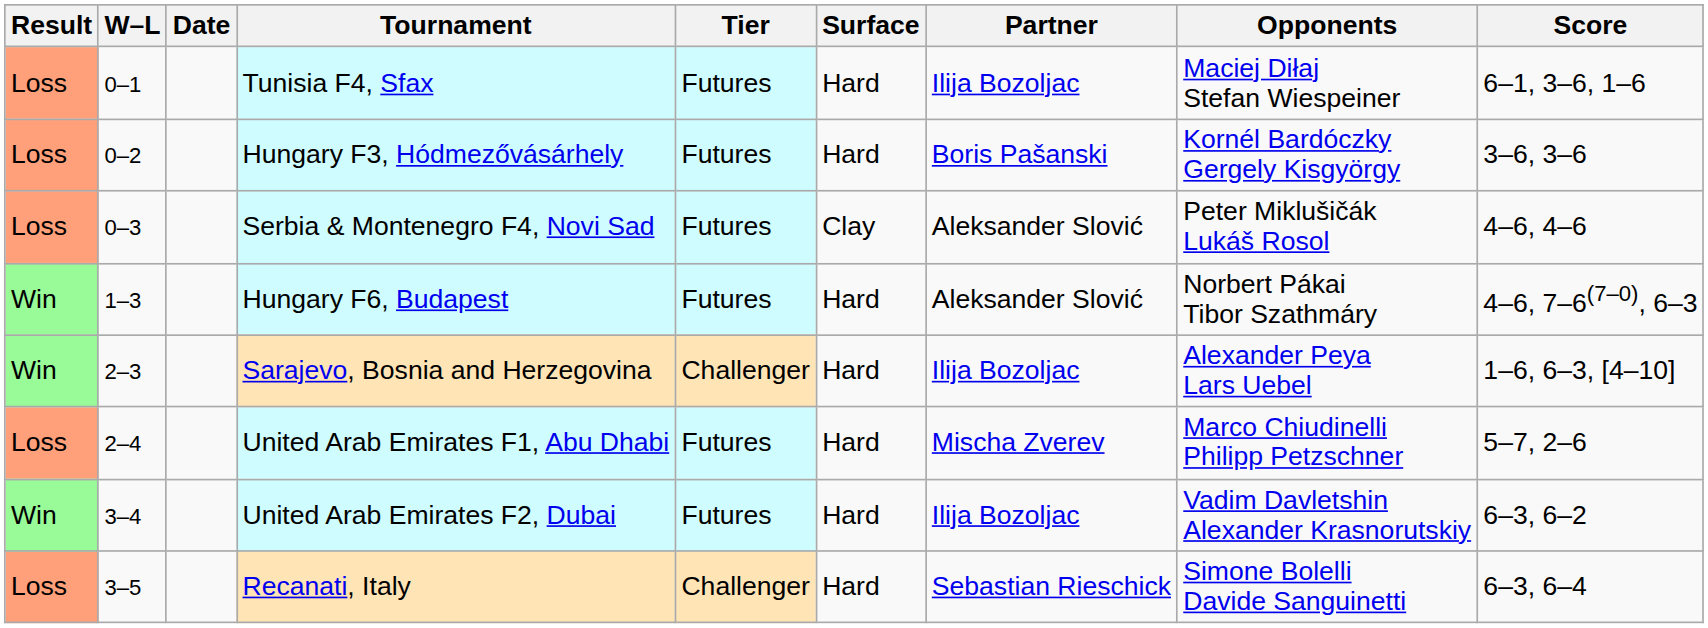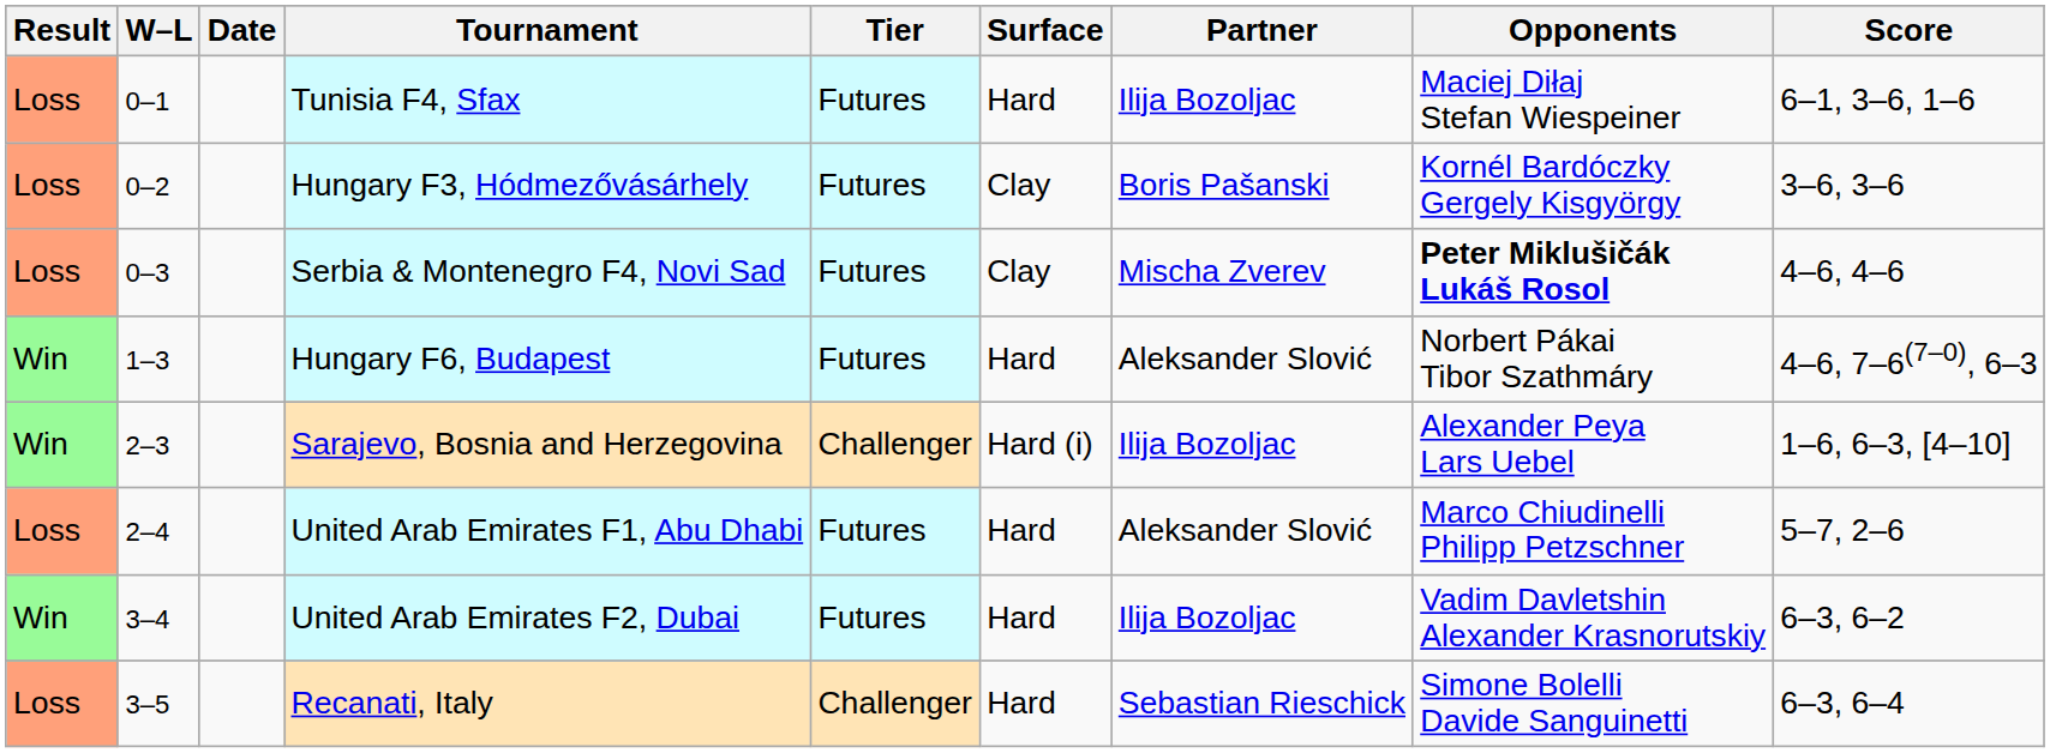Hungary F3, Hódmezővásárhely | Surface: Hard -> Clay
Serbia & Montenegro F4, Novi Sad | Partner: Aleksander Slović -> Mischa Zverev
Serbia & Montenegro F4, Novi Sad | Opponents: normal -> bold
Sarajevo, Bosnia and Herzegovina | Surface: Hard -> Hard (i)
United Arab Emirates F1, Abu Dhabi | Partner: Mischa Zverev -> Aleksander Slović
